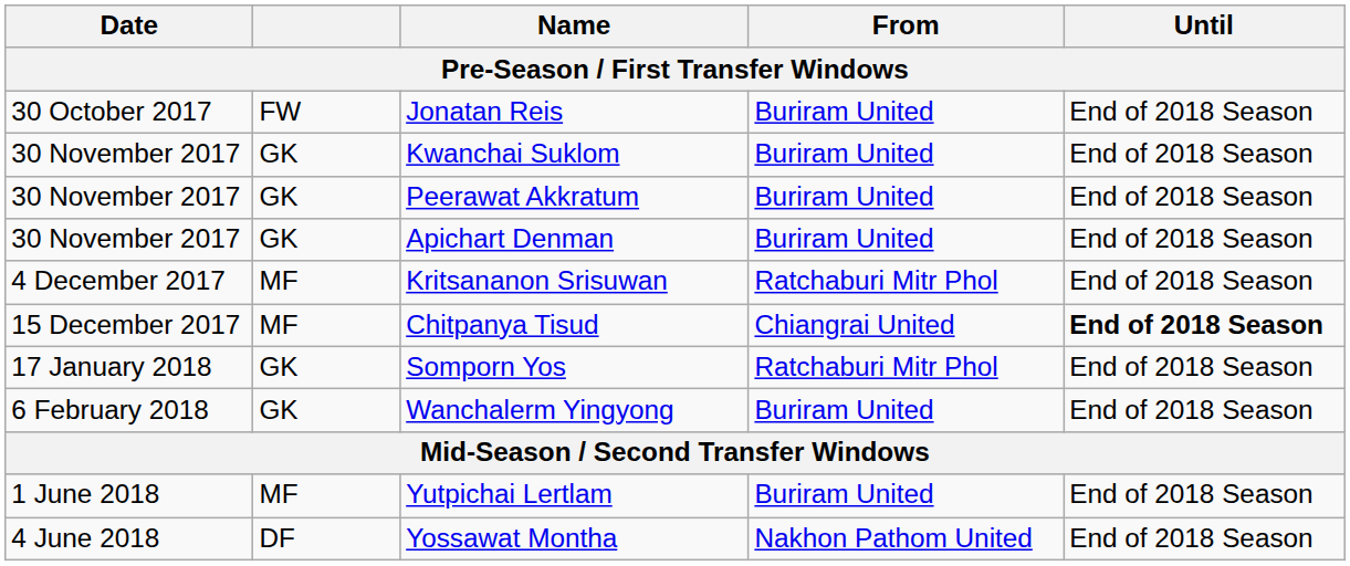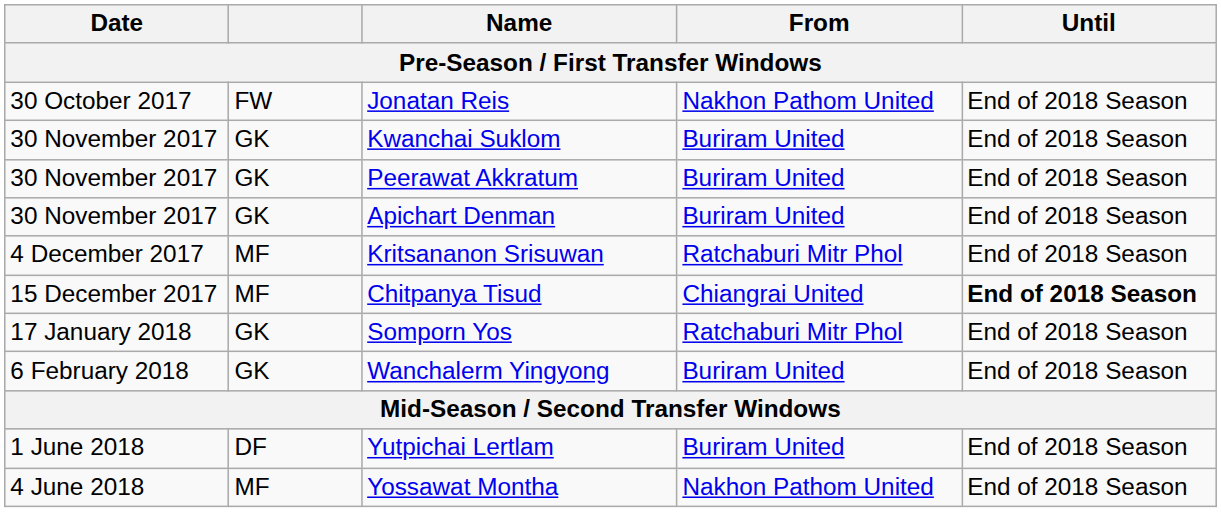Jonatan Reis | From: Buriram United -> Nakhon Pathom United
Yutpichai Lertlam | column 2: MF -> DF
Yossawat Montha | column 2: DF -> MF
